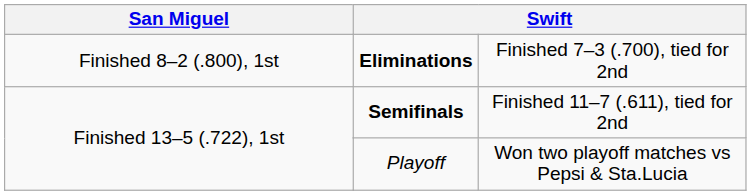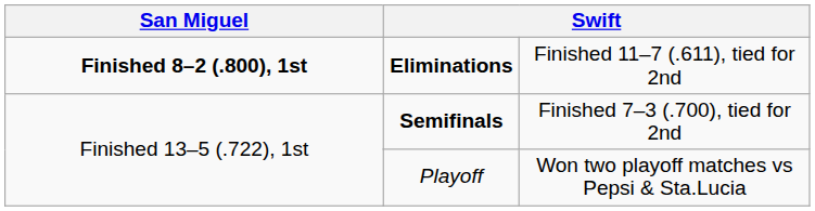Eliminations | column 1: normal -> bold
Eliminations | column 4: Finished 7–3 (.700), tied for 2nd -> Finished 11–7 (.611), tied for 2nd
Semifinals | column 4: Finished 11–7 (.611), tied for 2nd -> Finished 7–3 (.700), tied for 2nd
